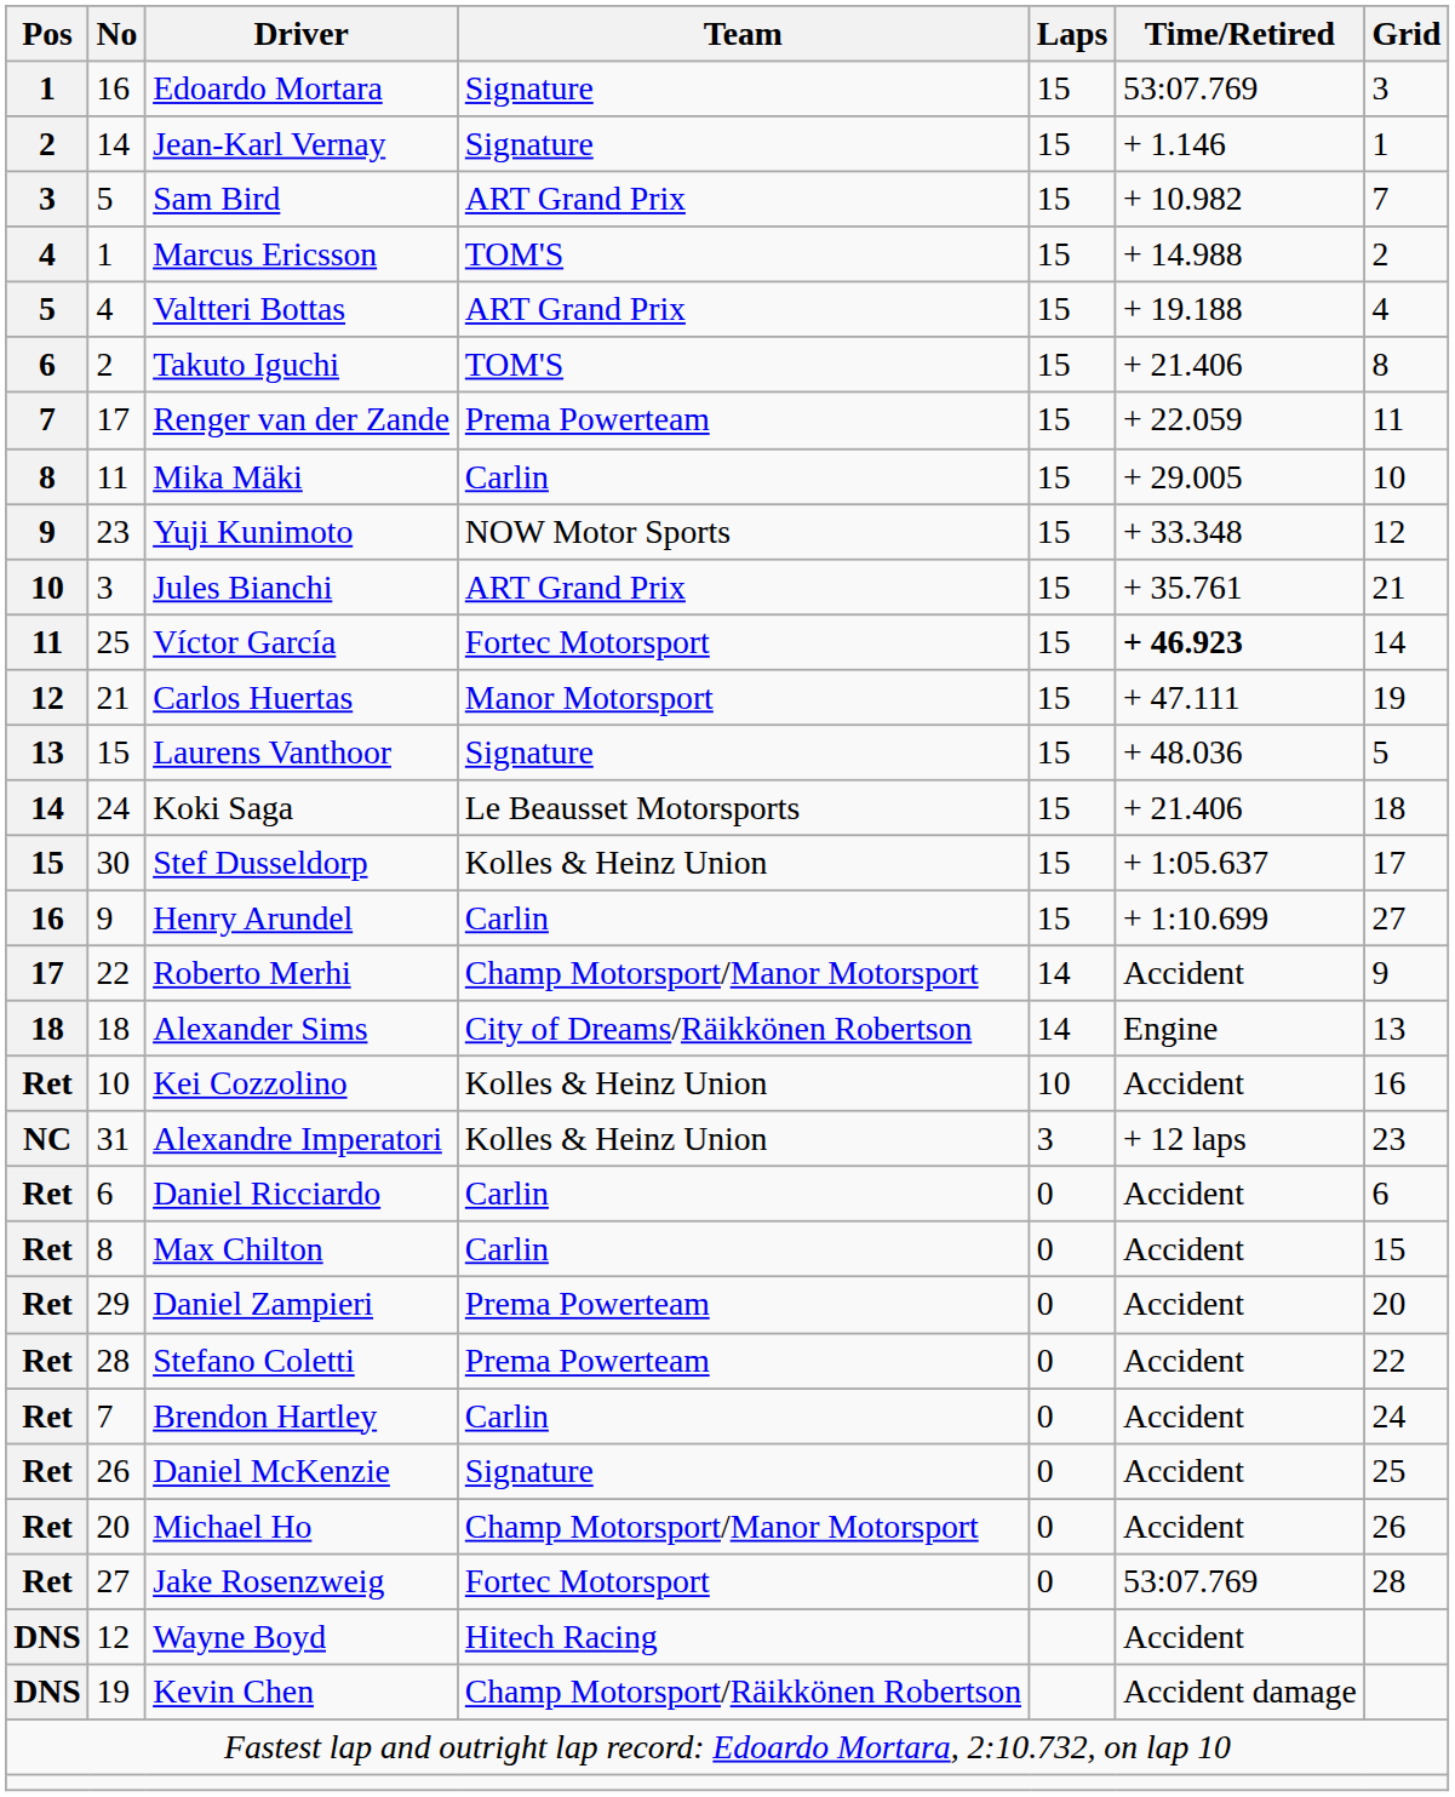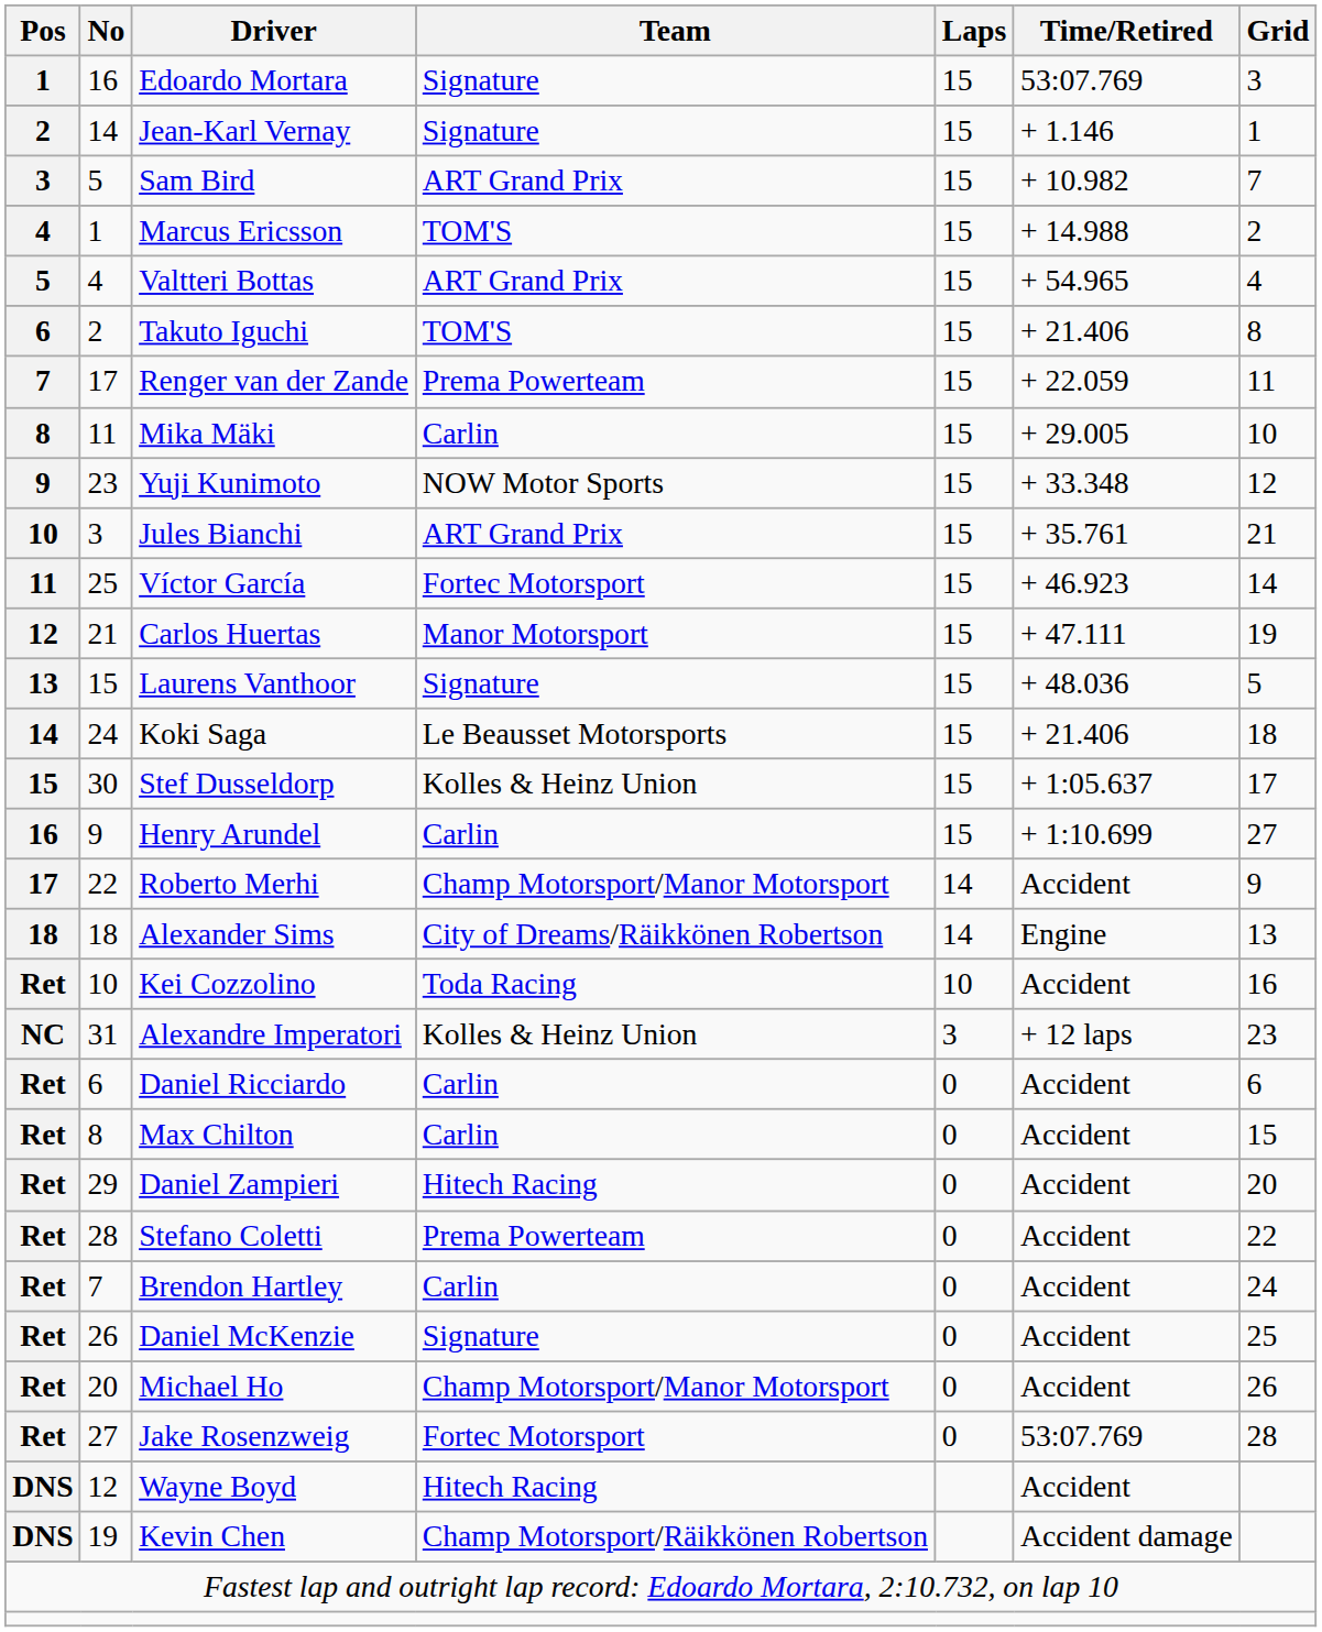Valtteri Bottas | Time/Retired: + 19.188 -> + 54.965
Víctor García | Time/Retired: bold -> normal
Kei Cozzolino | Team: Kolles & Heinz Union -> Toda Racing
Daniel Zampieri | Team: Prema Powerteam -> Hitech Racing
